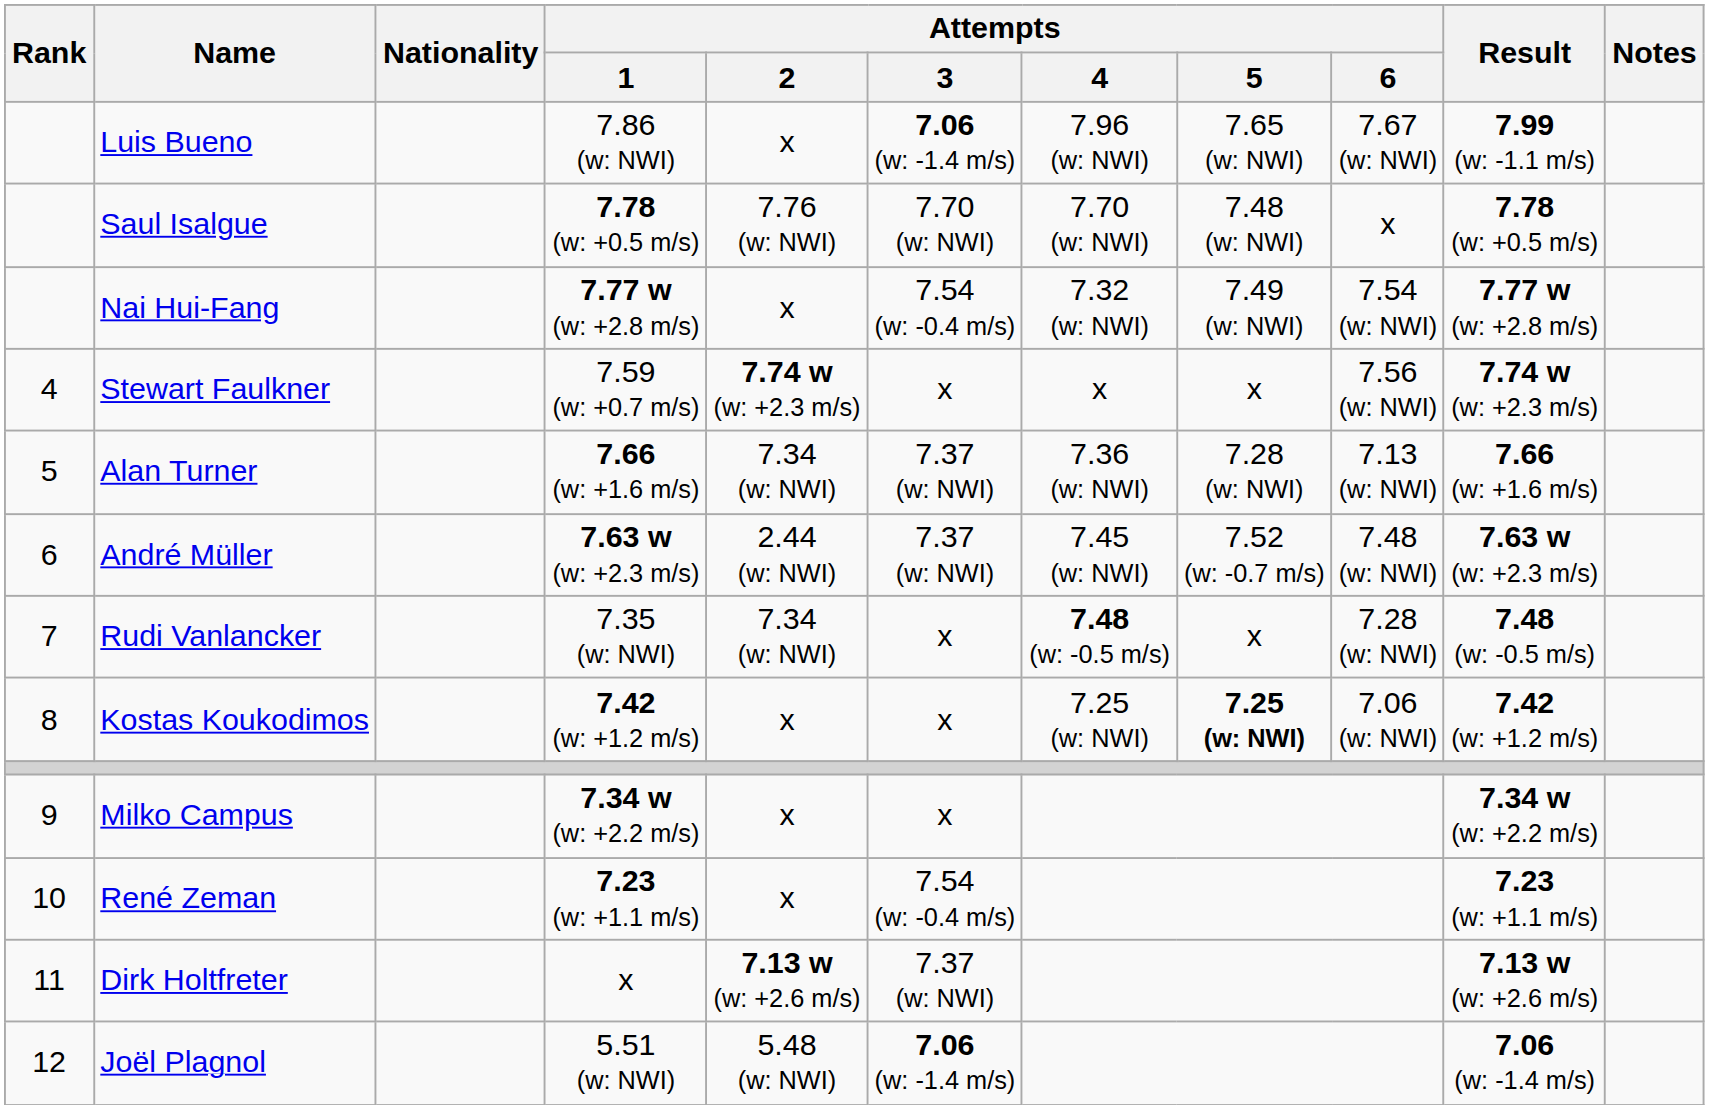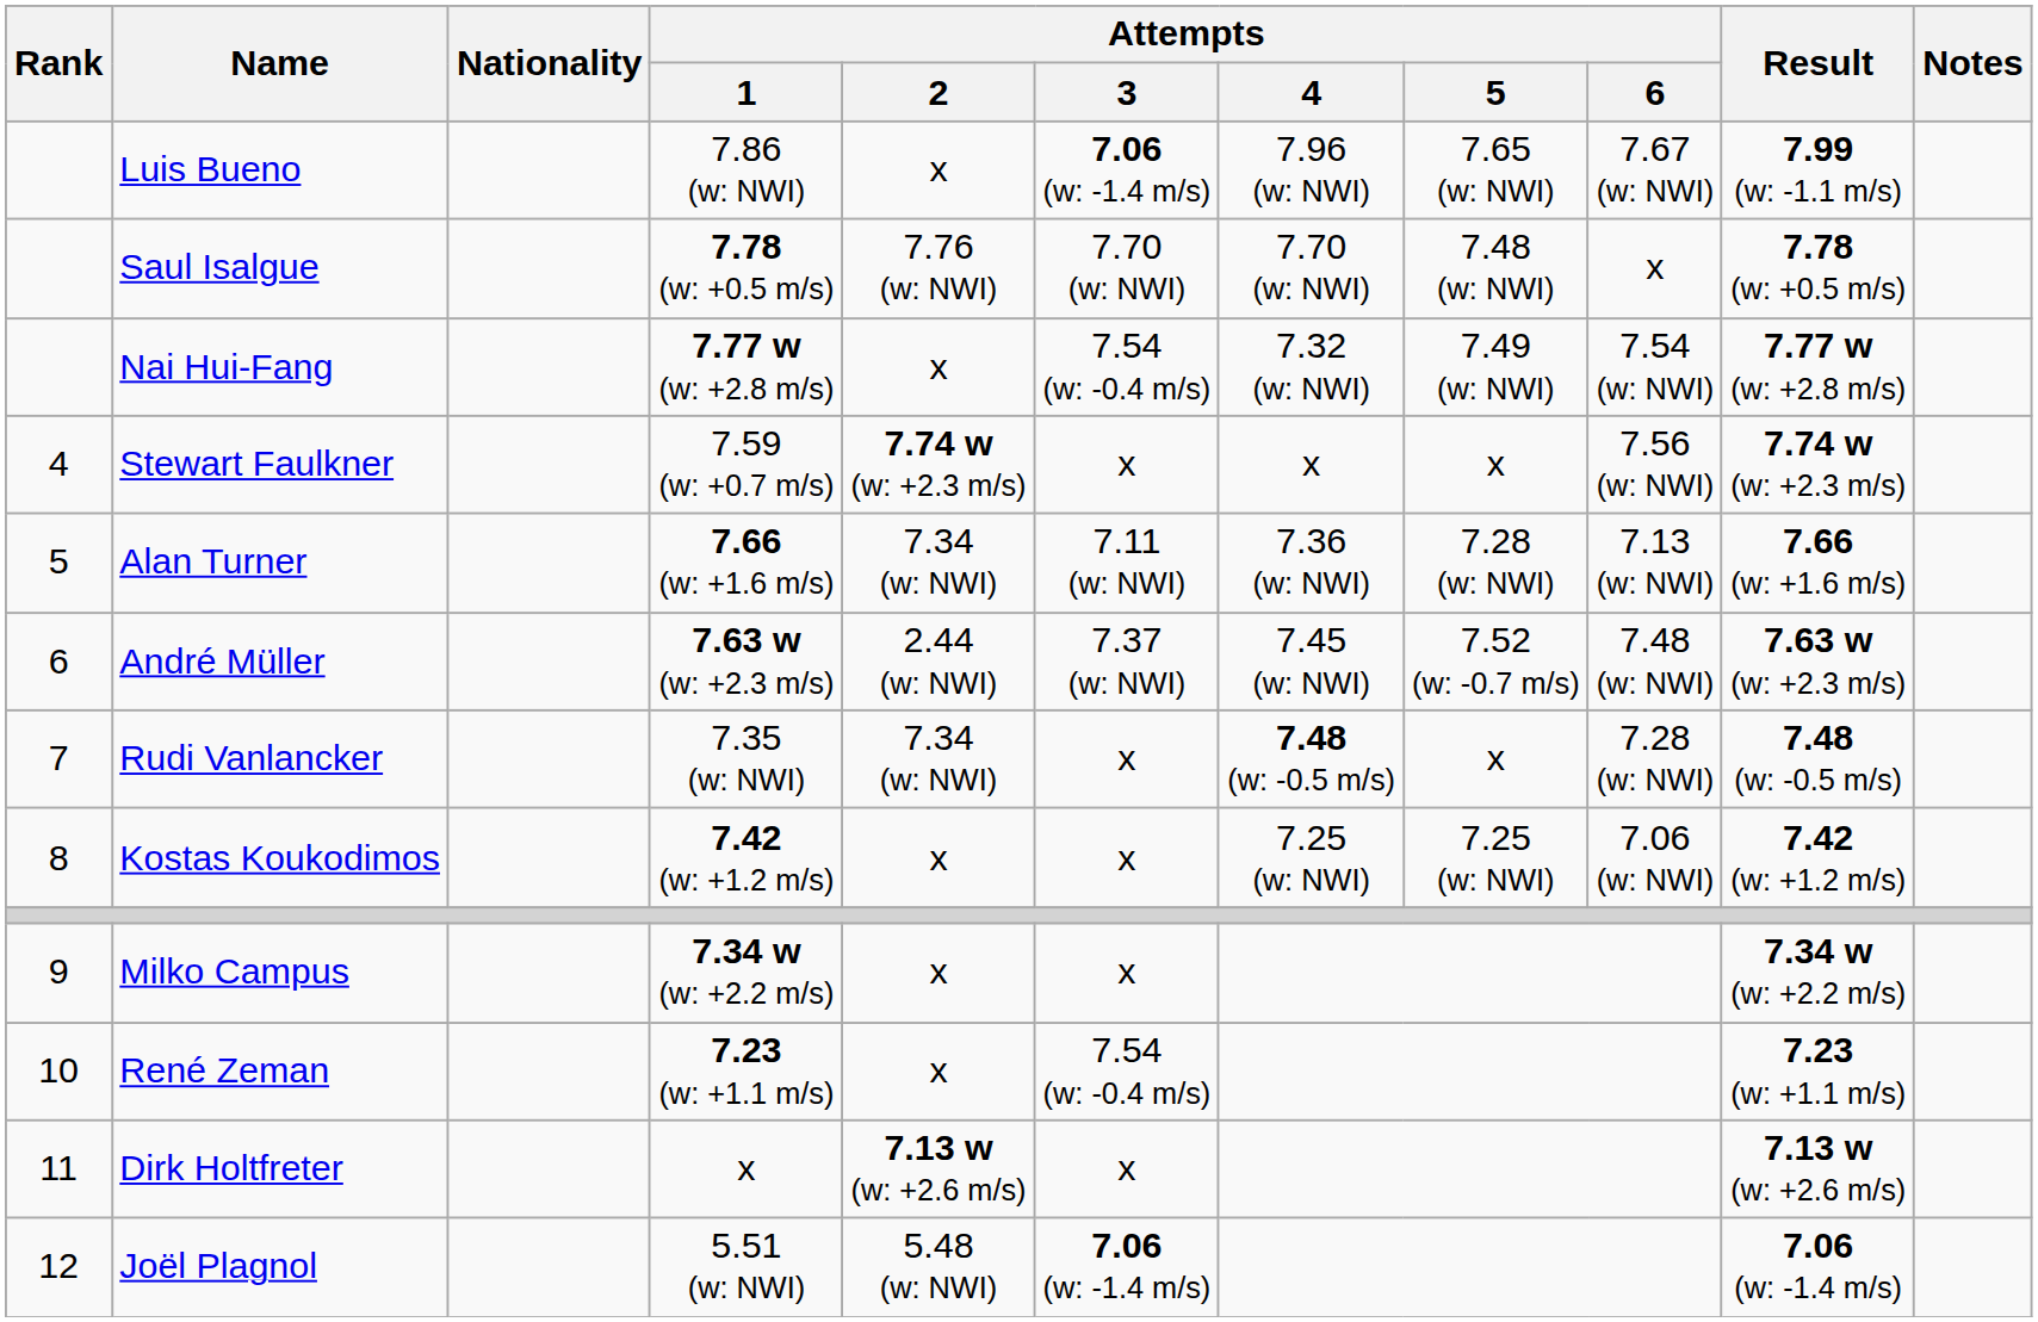Alan Turner | Attempts / 3: 7.37 (w: NWI) -> 7.11 (w: NWI)
Kostas Koukodimos | Attempts / 5: bold -> normal
Dirk Holtfreter | Attempts / 3: 7.37 (w: NWI) -> x
